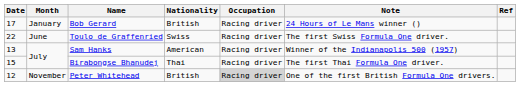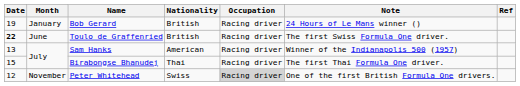Bob Gerard | Date: 17 -> 19
Toulo de Graffenried | Date: normal -> bold
Toulo de Graffenried | Nationality: Swiss -> British
Peter Whitehead | Nationality: British -> Swiss
